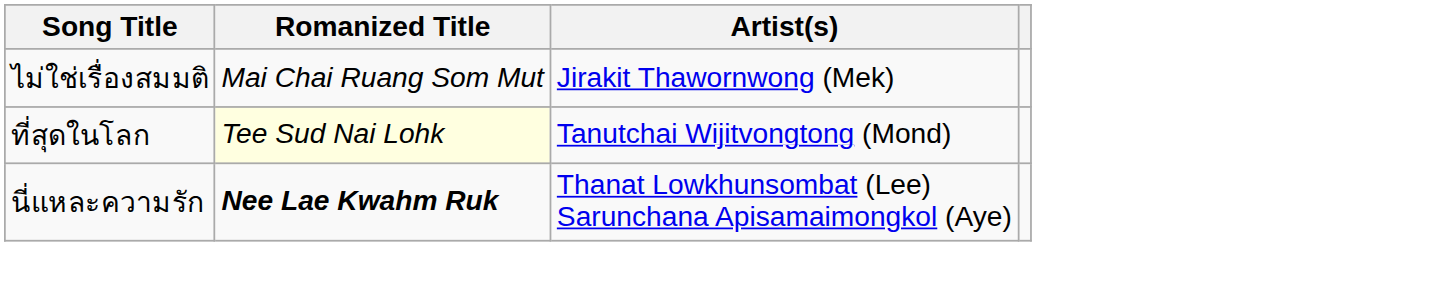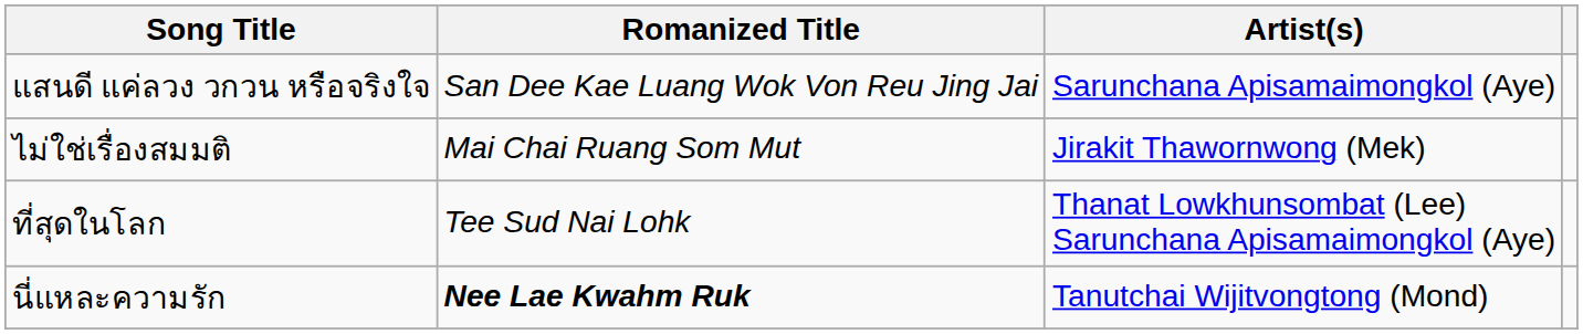+ row: แสนดี แค่ลวง วกวน หรือจริงใจ | San Dee Kae Luang Wok Von Reu Jing Jai | Sarunchana Apisamaimongkol (Aye)
ที่สุดในโลก | Romanized Title: lightyellow background -> no background
ที่สุดในโลก | Artist(s): Tanutchai Wijitvongtong (Mond) -> Thanat Lowkhunsombat (Lee) Sarunchana Apisamaimongkol (Aye)
นี่แหละความรัก | Artist(s): Thanat Lowkhunsombat (Lee) Sarunchana Apisamaimongkol (Aye) -> Tanutchai Wijitvongtong (Mond)
